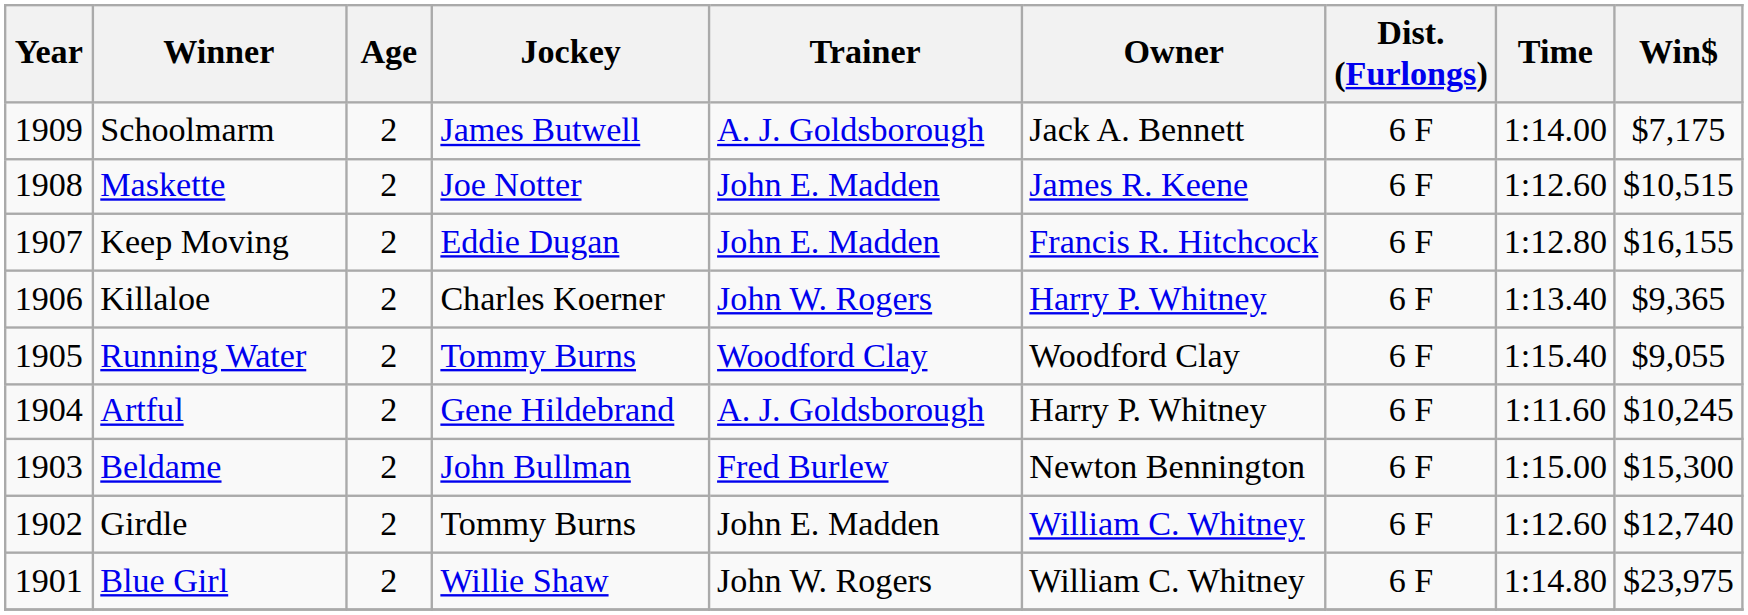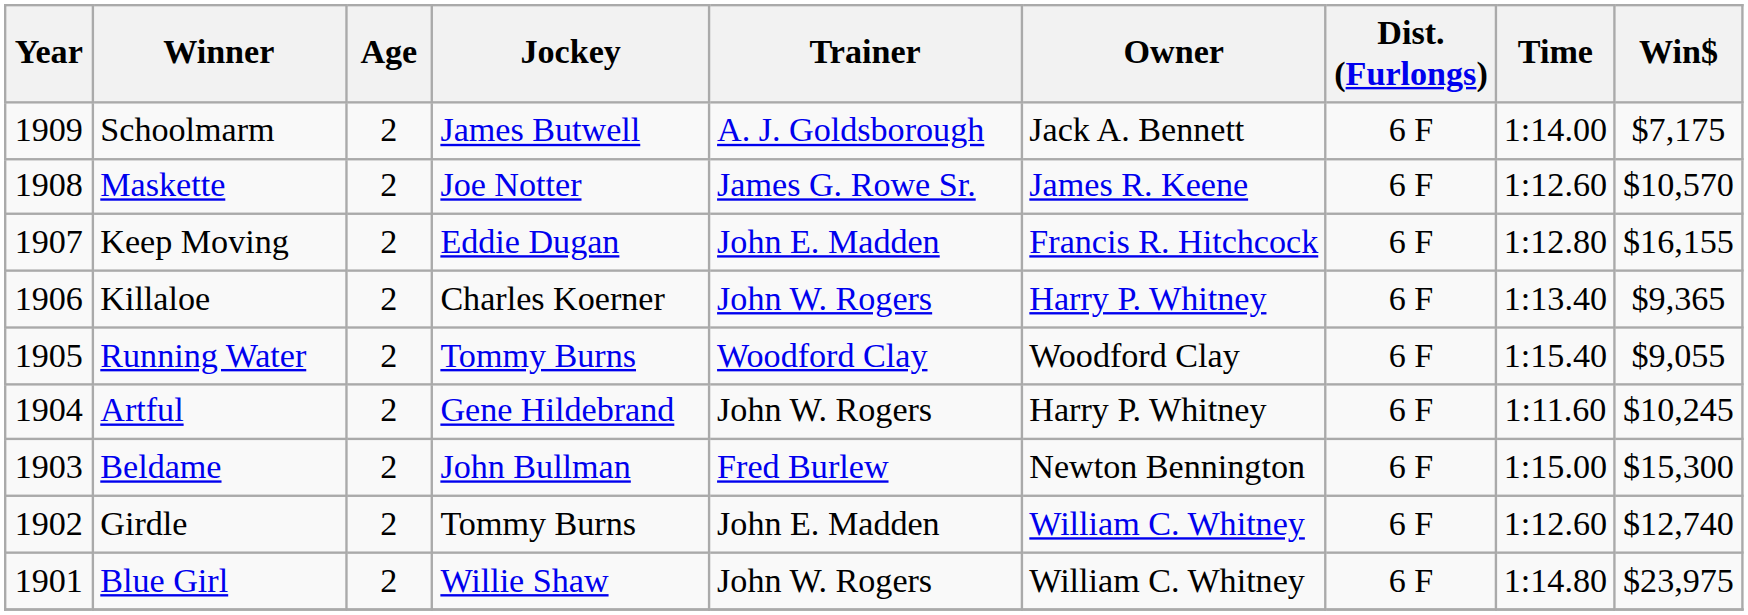Maskette | Trainer: John E. Madden -> James G. Rowe Sr.
Maskette | Win$: $10,515 -> $10,570
Artful | Trainer: A. J. Goldsborough -> John W. Rogers
